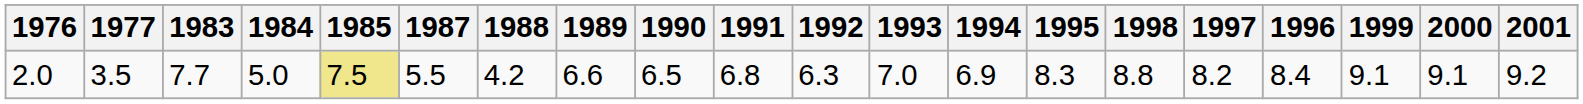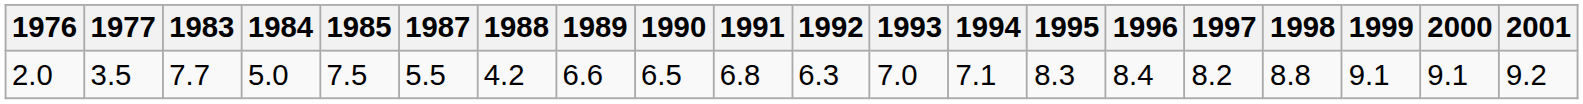columns swapped: 1996 <-> 1998
2.0 | 1985: khaki background -> no background
2.0 | 1994: 6.9 -> 7.1
